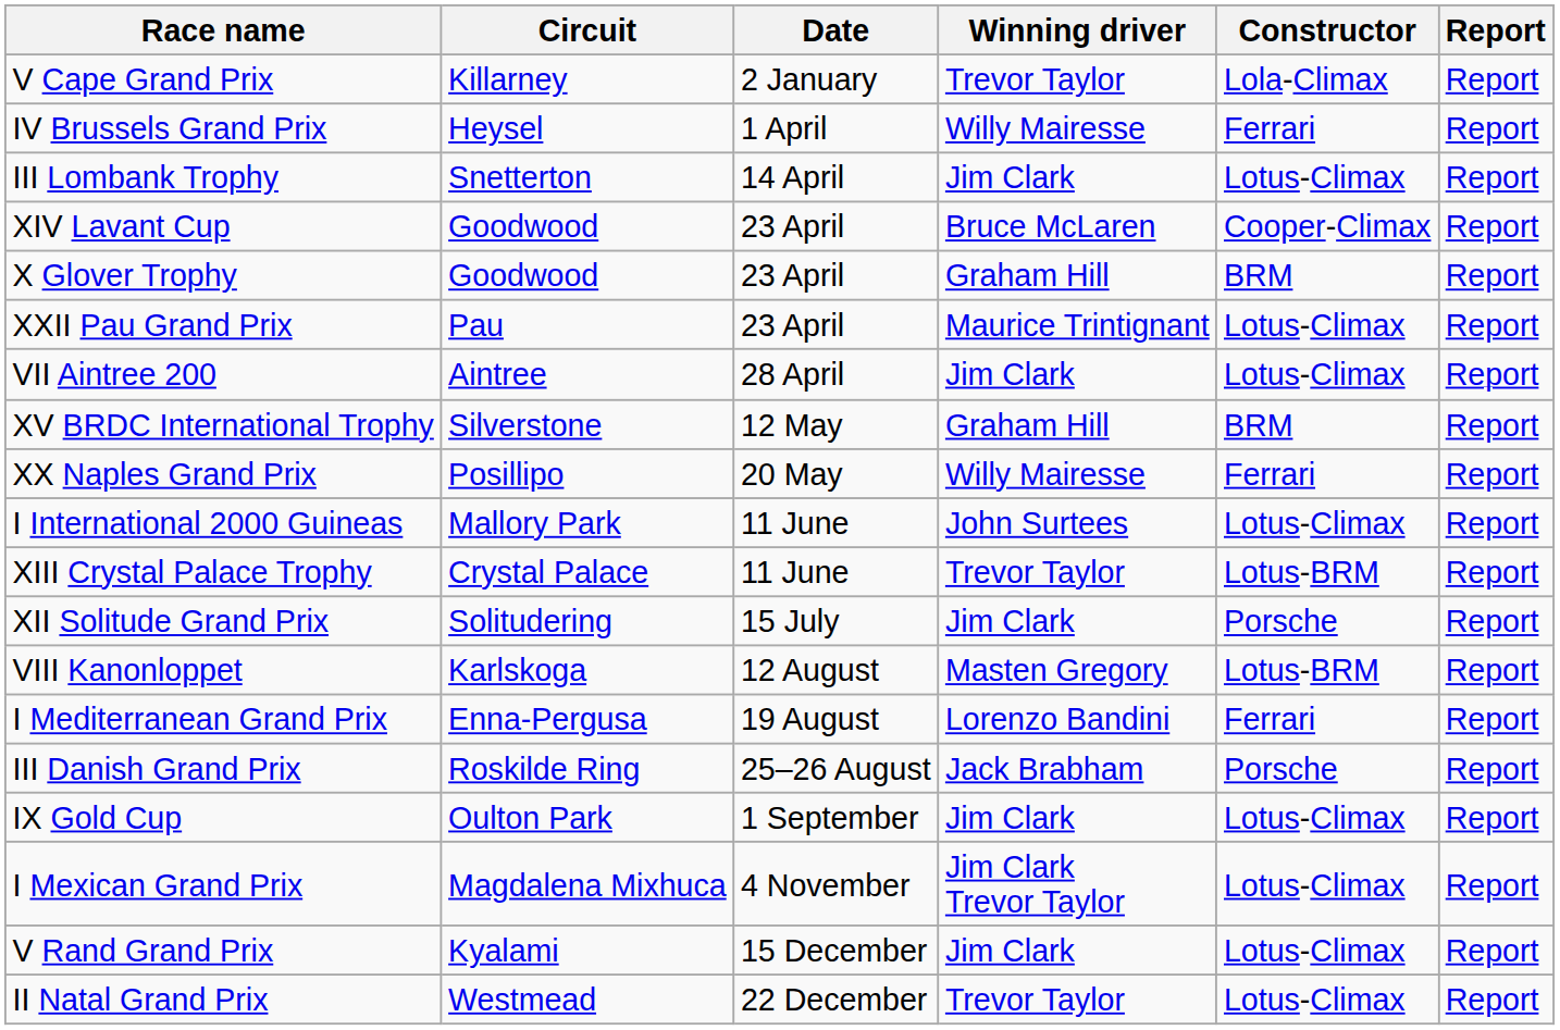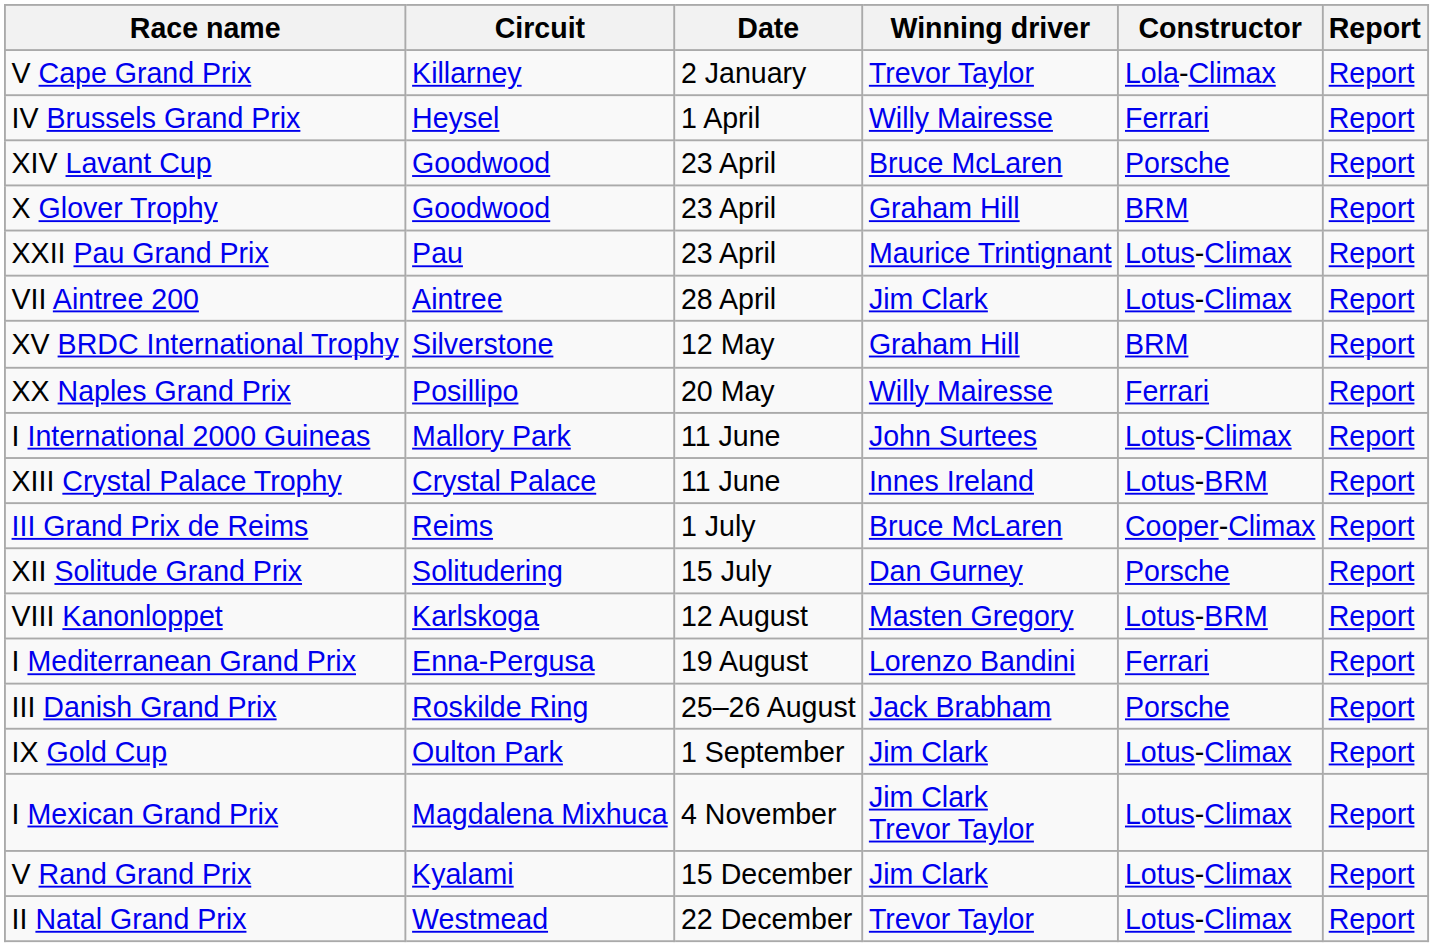- row: III Lombank Trophy | Snetterton | 14 April | Jim Clark | Lotus-Climax | Report
XIV Lavant Cup | Constructor: Cooper-Climax -> Porsche
XIII Crystal Palace Trophy | Winning driver: Trevor Taylor -> Innes Ireland
+ row: III Grand Prix de Reims | Reims | 1 July | Bruce McLaren | Cooper-Climax | Report
XII Solitude Grand Prix | Winning driver: Jim Clark -> Dan Gurney
